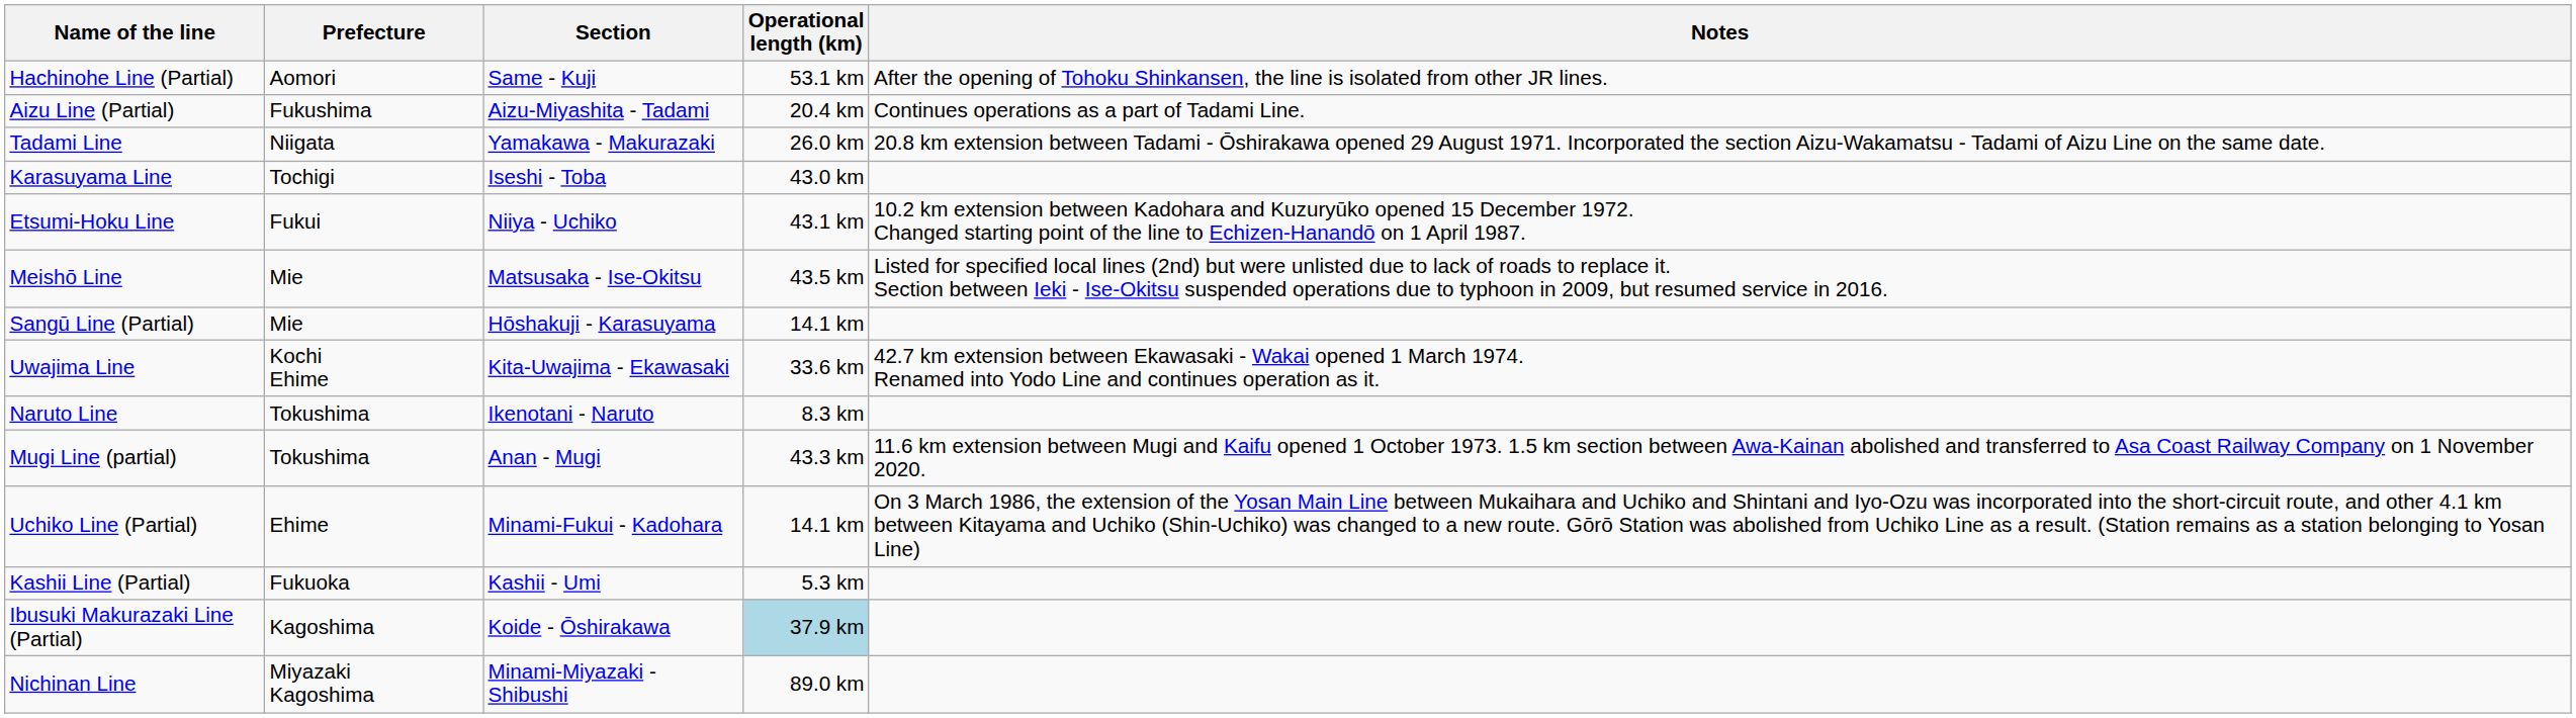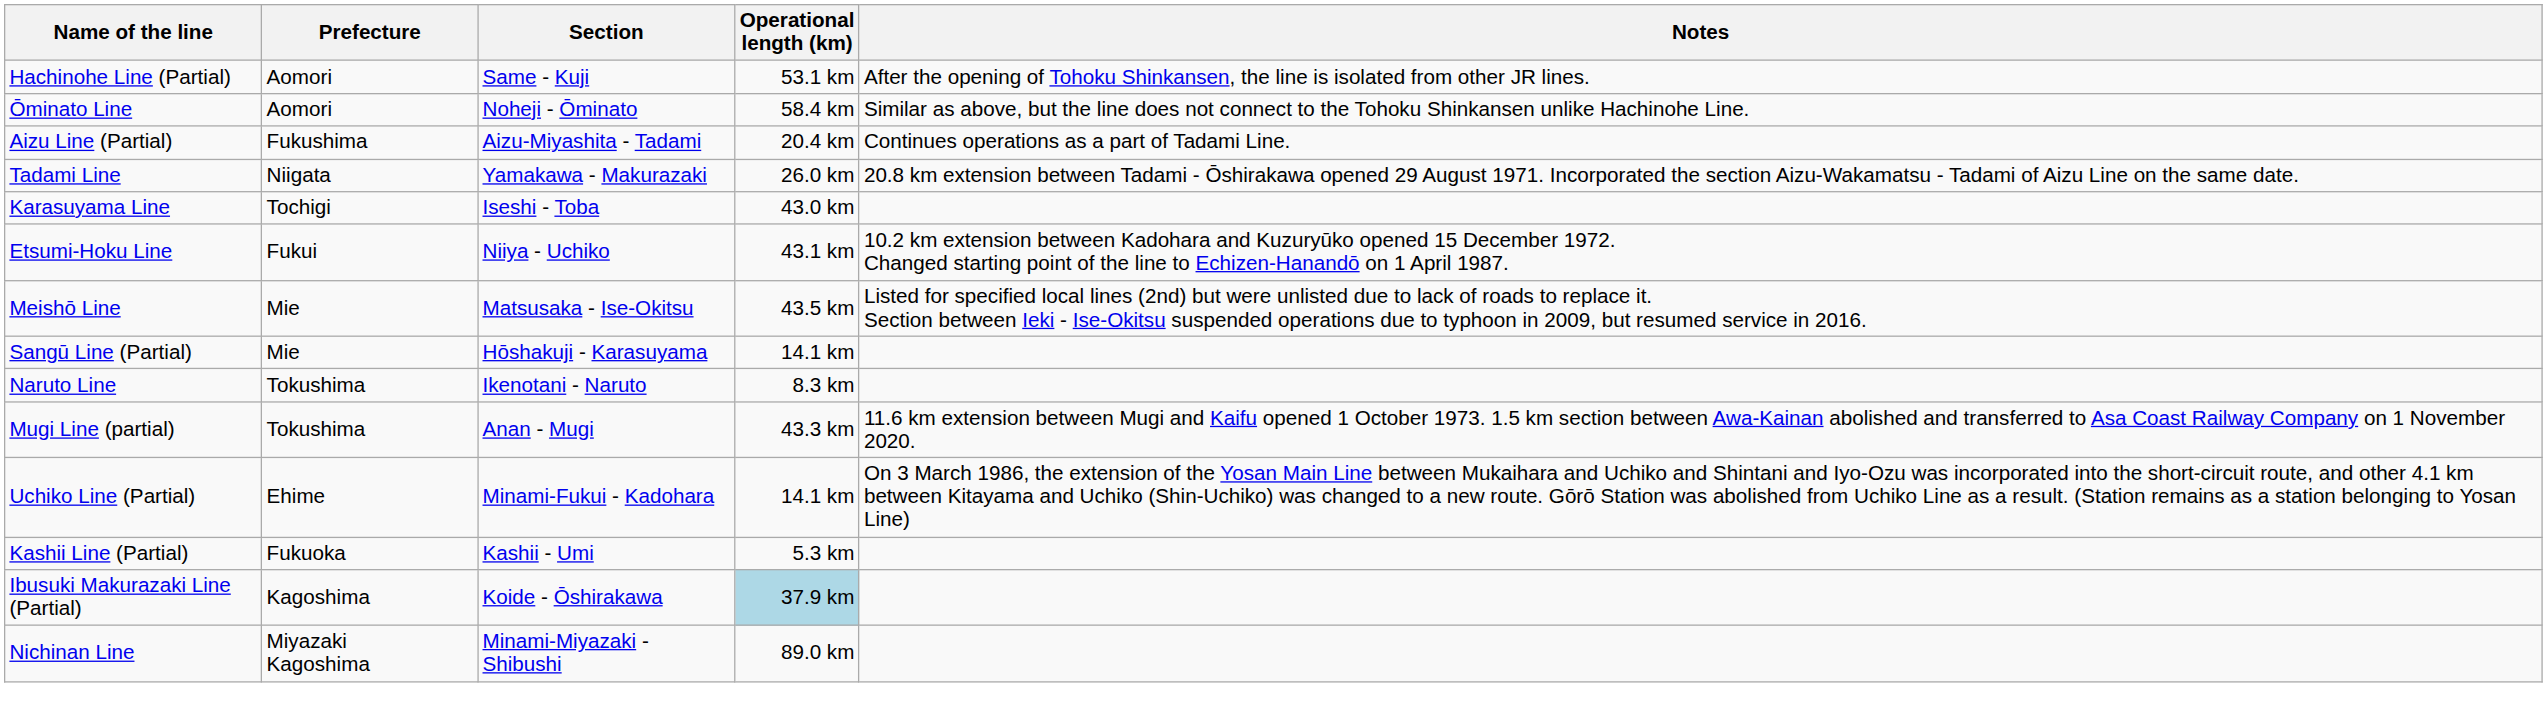+ row: Ōminato Line | Aomori | Noheji - Ōminato | 58.4 km | Similar as above, but the line does not connect to the Tohoku Shinkansen unlike Hachinohe Line.
- row: Uwajima Line | Kochi Ehime | Kita-Uwajima - Ekawasaki | 33.6 km | 42.7 km extension between Ekawasaki - Wakai opened 1 March 1974. Renamed into Yodo Line and continues operation as it.
